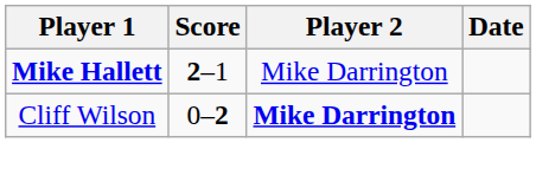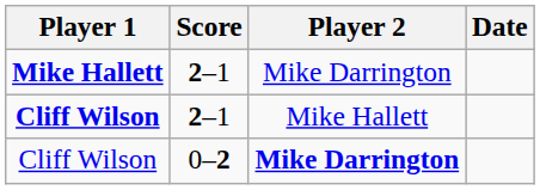+ row: Cliff Wilson | 2–1 | Mike Hallett
